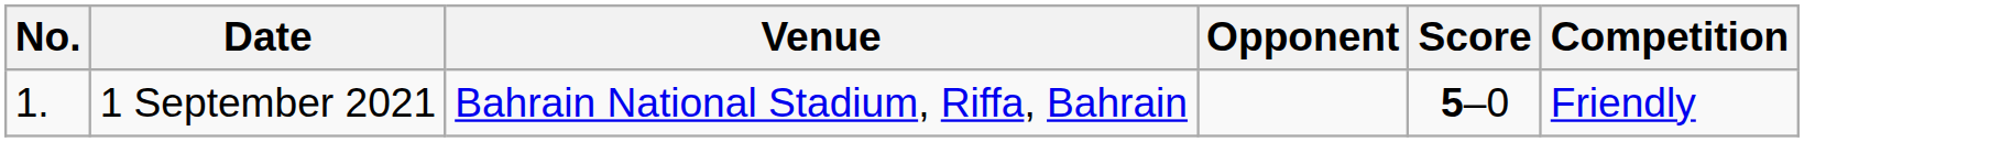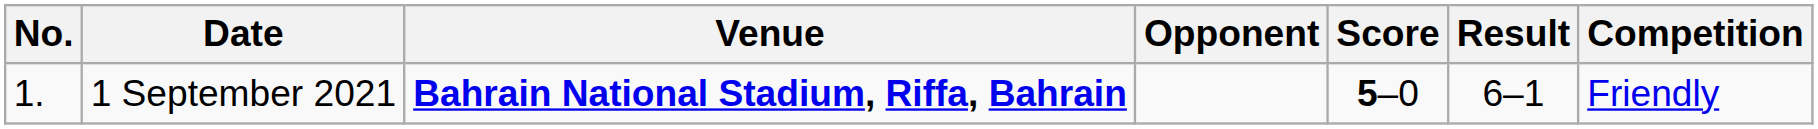+ column: Result | 6–1
1 September 2021 | Venue: normal -> bold
